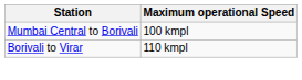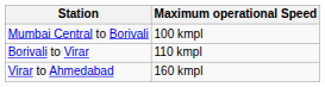+ row: Virar to Ahmedabad | 160 kmpl
